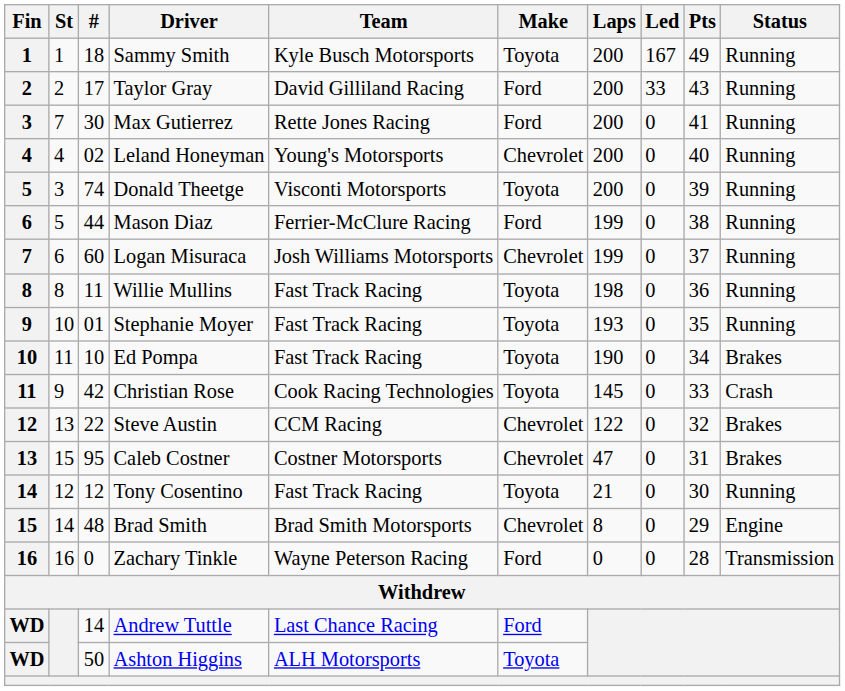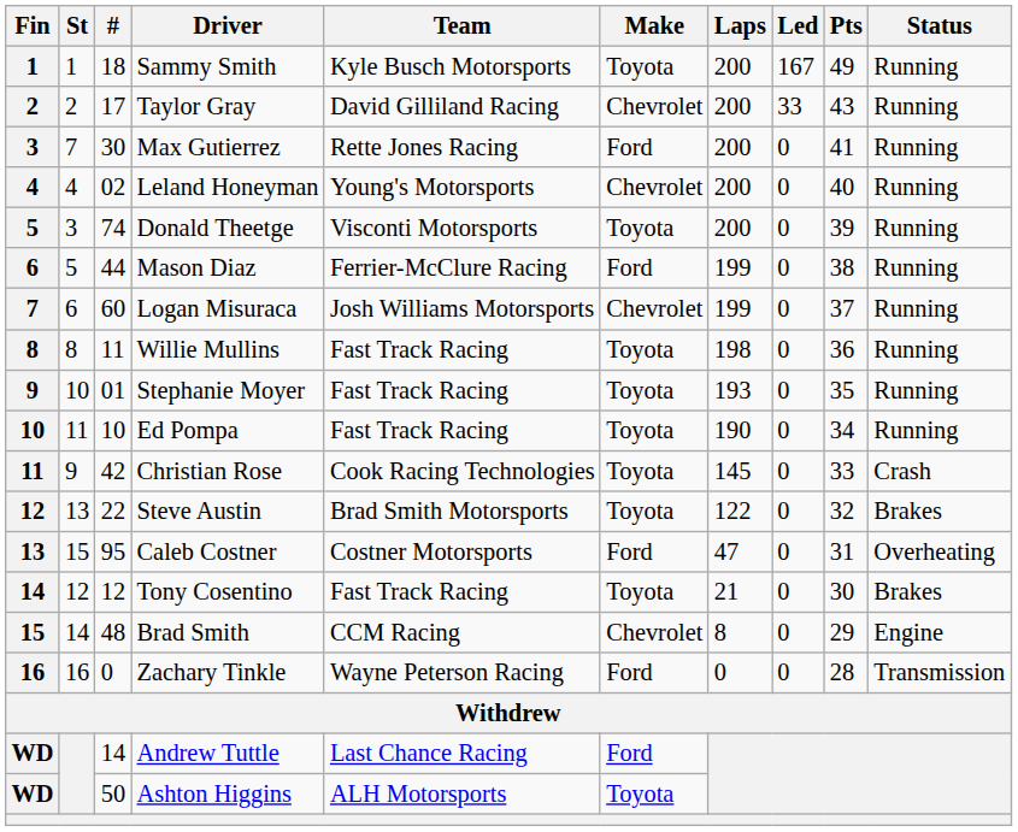Taylor Gray | Make: Ford -> Chevrolet
Ed Pompa | Status: Brakes -> Running
Steve Austin | Team: CCM Racing -> Brad Smith Motorsports
Steve Austin | Make: Chevrolet -> Toyota
Caleb Costner | Make: Chevrolet -> Ford
Caleb Costner | Status: Brakes -> Overheating
Tony Cosentino | Status: Running -> Brakes
Brad Smith | Team: Brad Smith Motorsports -> CCM Racing
